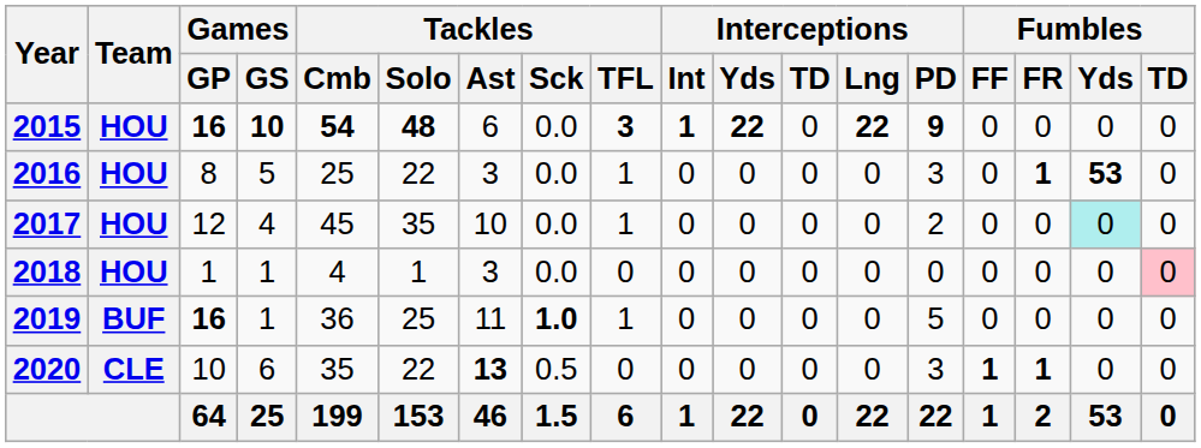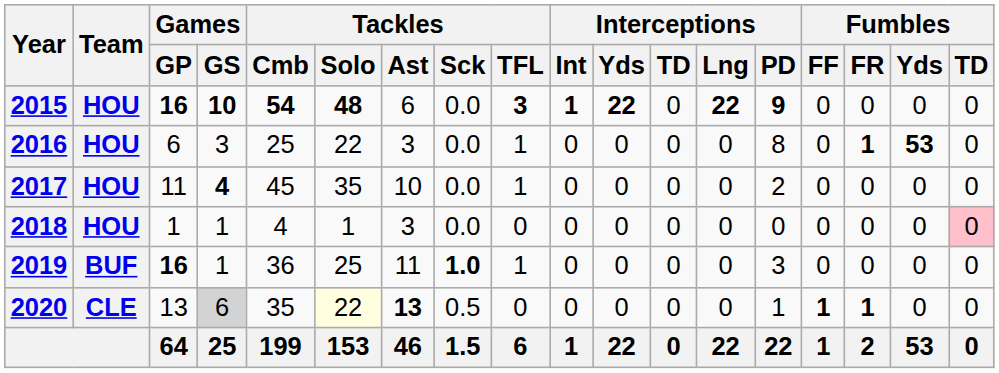2016 | Games / GP: 8 -> 6
2016 | Games / GS: 5 -> 3
2016 | Interceptions / PD: 3 -> 8
2017 | Games / GP: 12 -> 11
2017 | Games / GS: normal -> bold
2017 | Fumbles / Yds: paleturquoise background -> no background
2019 | Interceptions / PD: 5 -> 3
2020 | Games / GP: 10 -> 13
2020 | Games / GS: no background -> lightgrey background
2020 | Tackles / Solo: no background -> lightyellow background
2020 | Interceptions / PD: 3 -> 1
